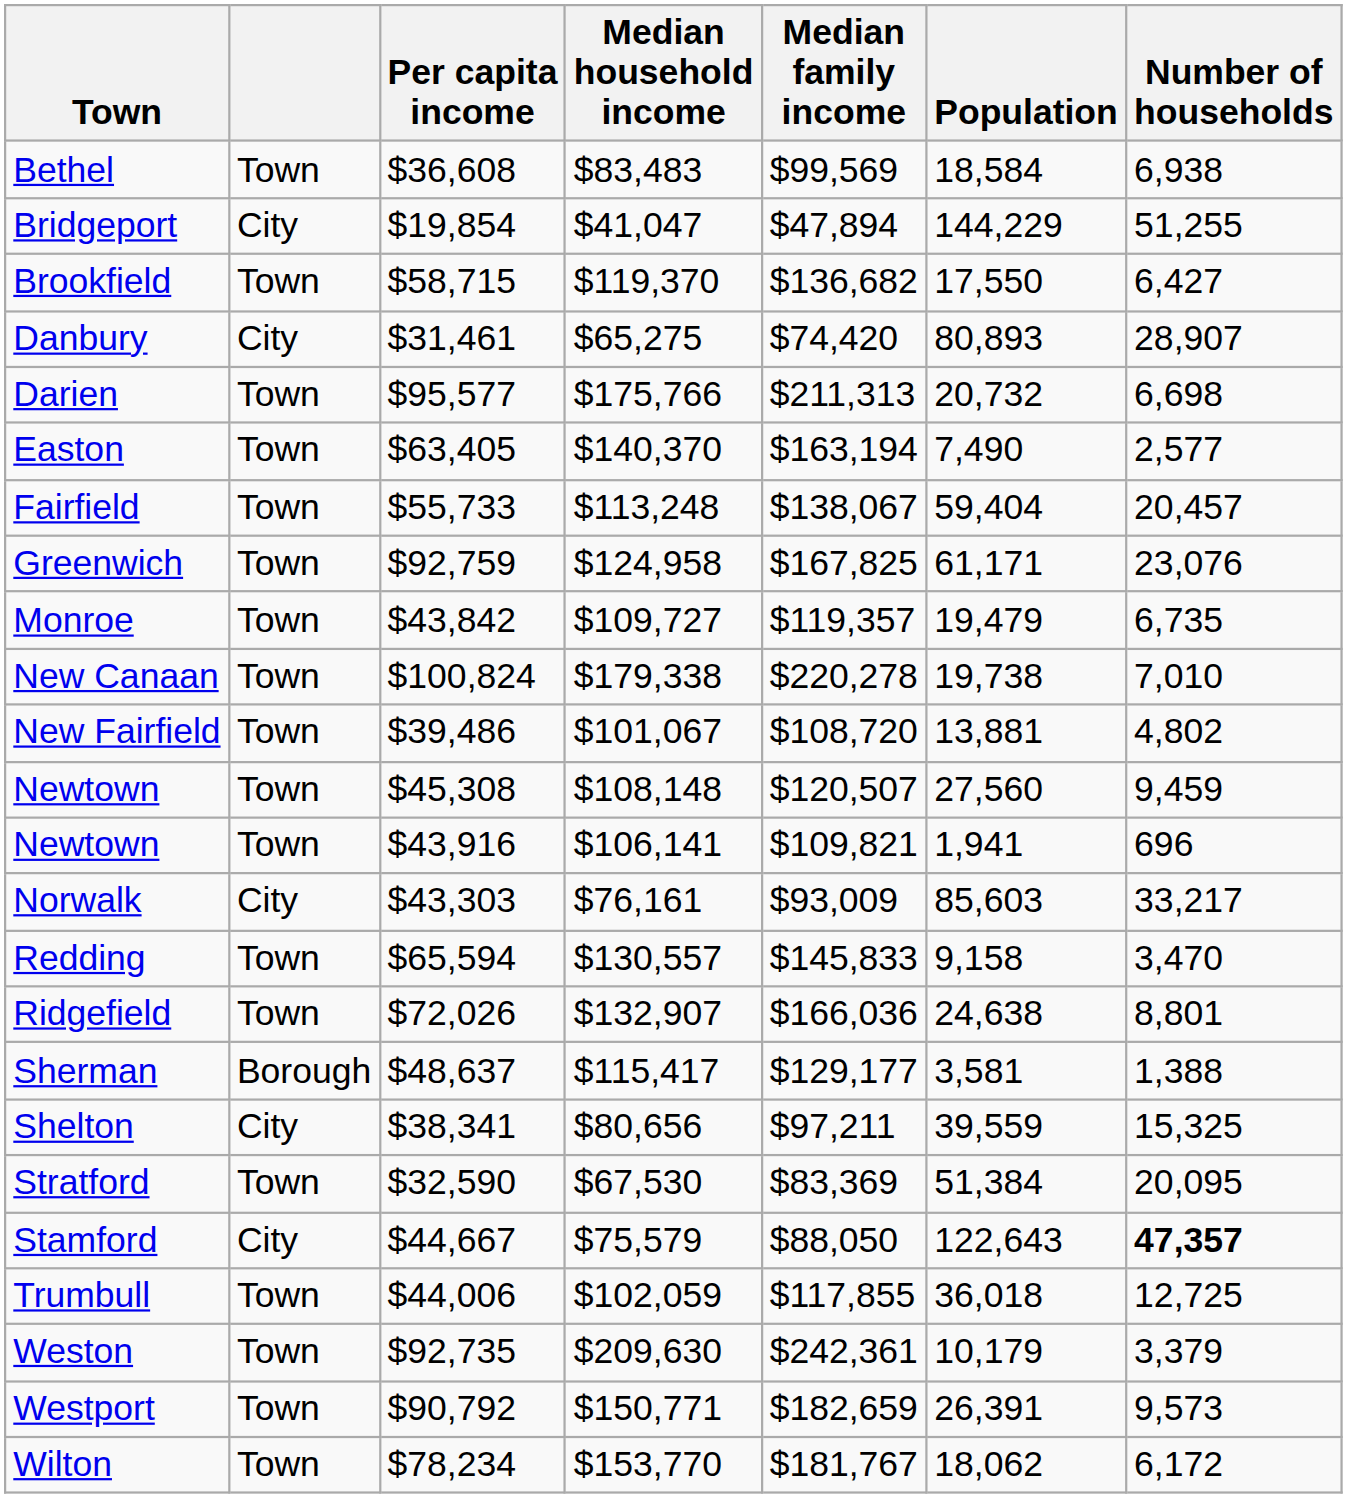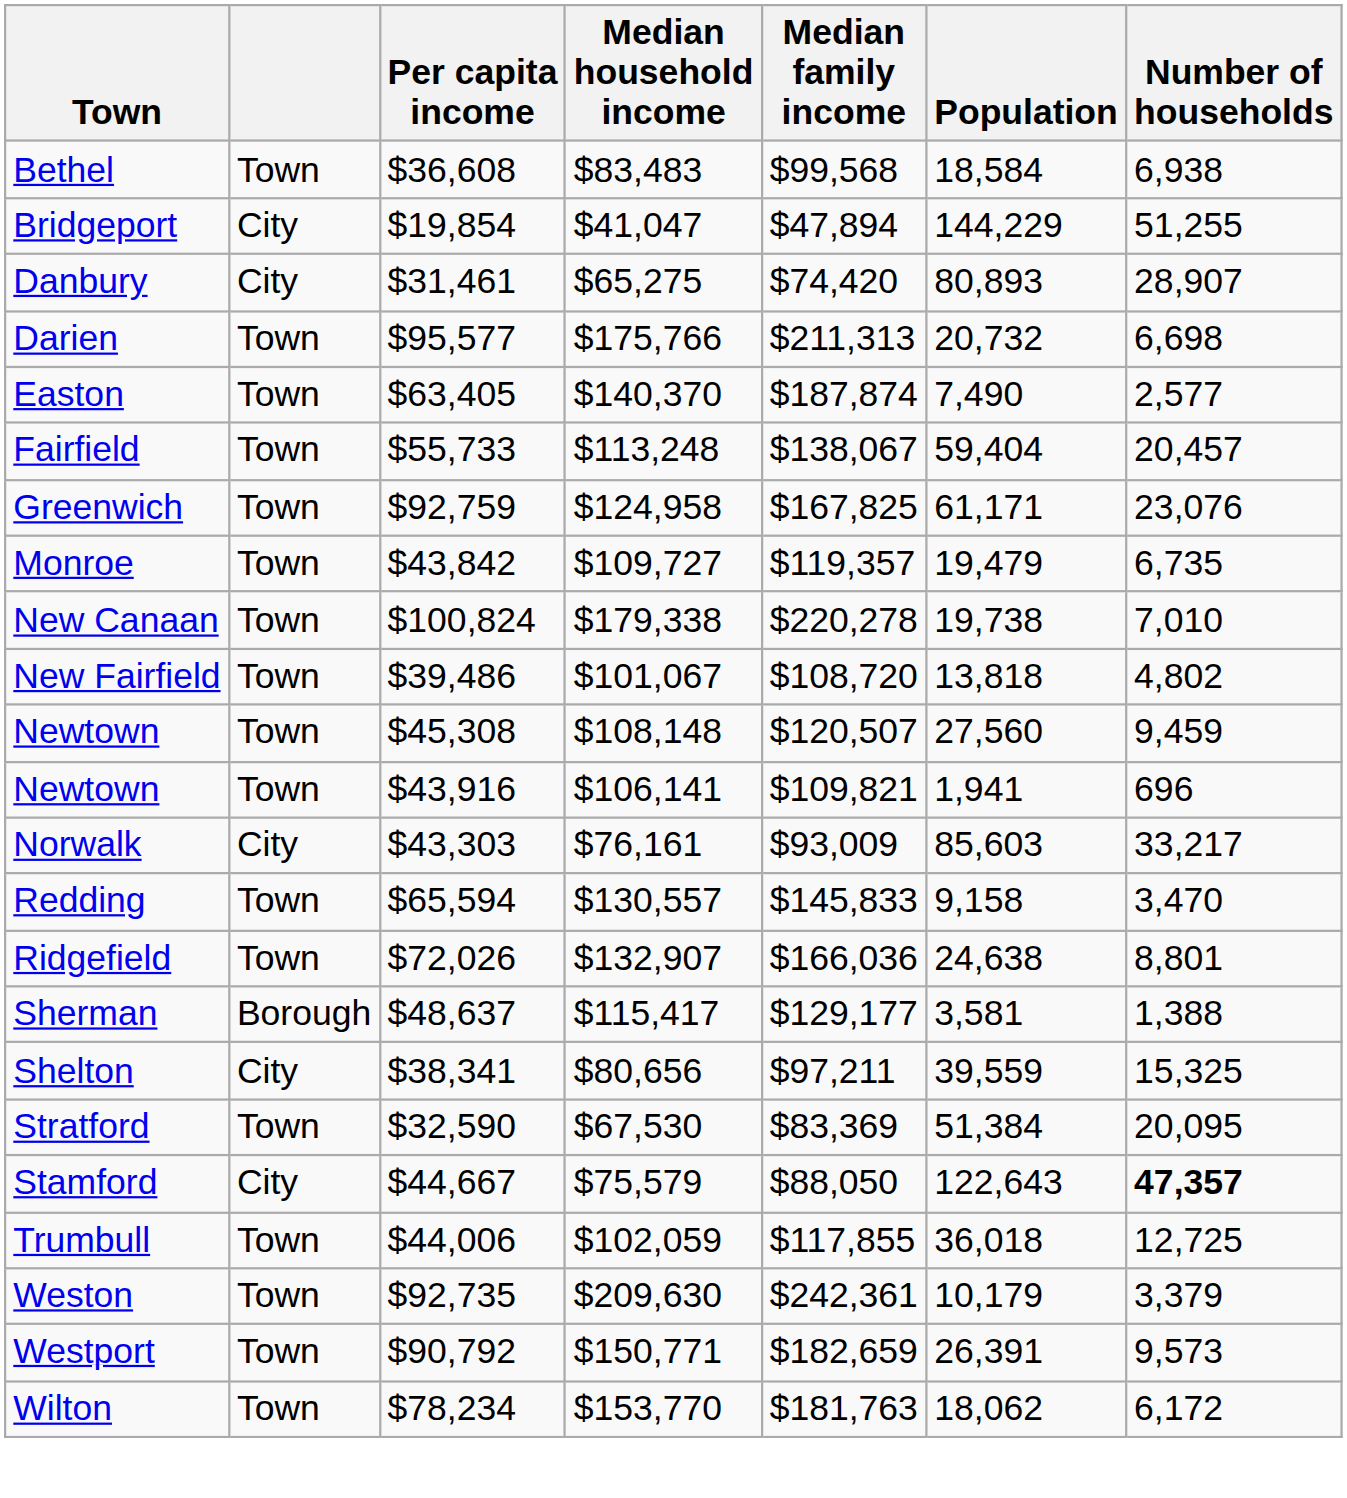Bethel | Median family income: $99,569 -> $99,568
- row: Brookfield | Town | $58,715 | $119,370 | $136,682 | 17,550 | 6,427
Easton | Median family income: $163,194 -> $187,874
New Fairfield | Population: 13,881 -> 13,818
Wilton | Median family income: $181,767 -> $181,763
